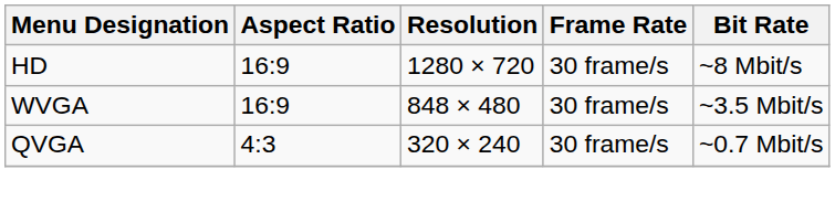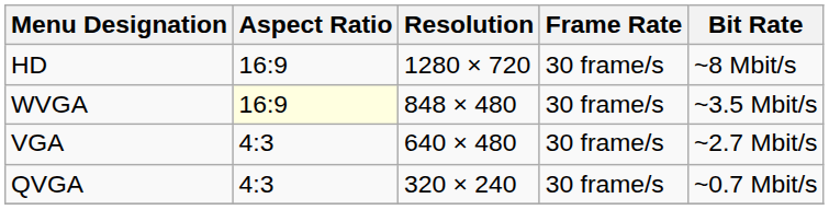WVGA | Aspect Ratio: no background -> lightyellow background
+ row: VGA | 4:3 | 640 × 480 | 30 frame/s | ~2.7 Mbit/s
